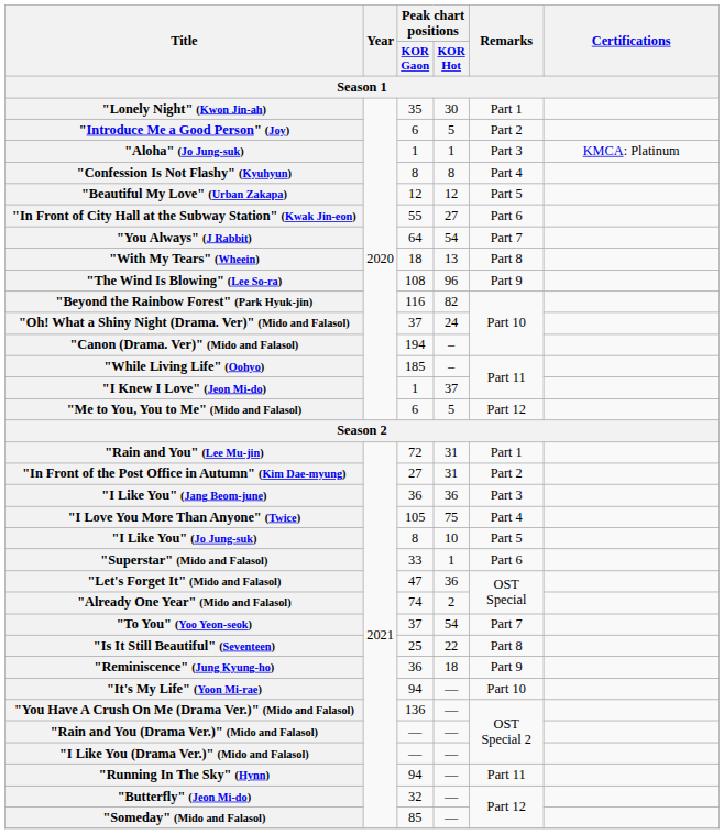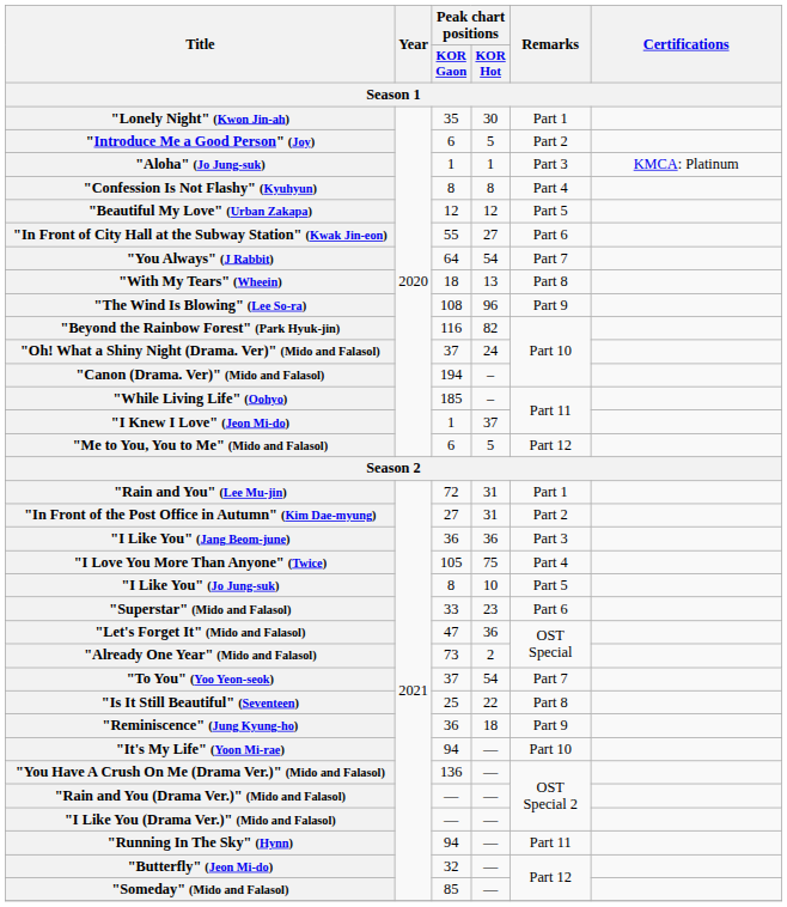"Superstar" (Mido and Falasol) | Peak chart positions / KOR Hot: 1 -> 23
"Already One Year" (Mido and Falasol) | Peak chart positions / KOR Gaon: 74 -> 73
